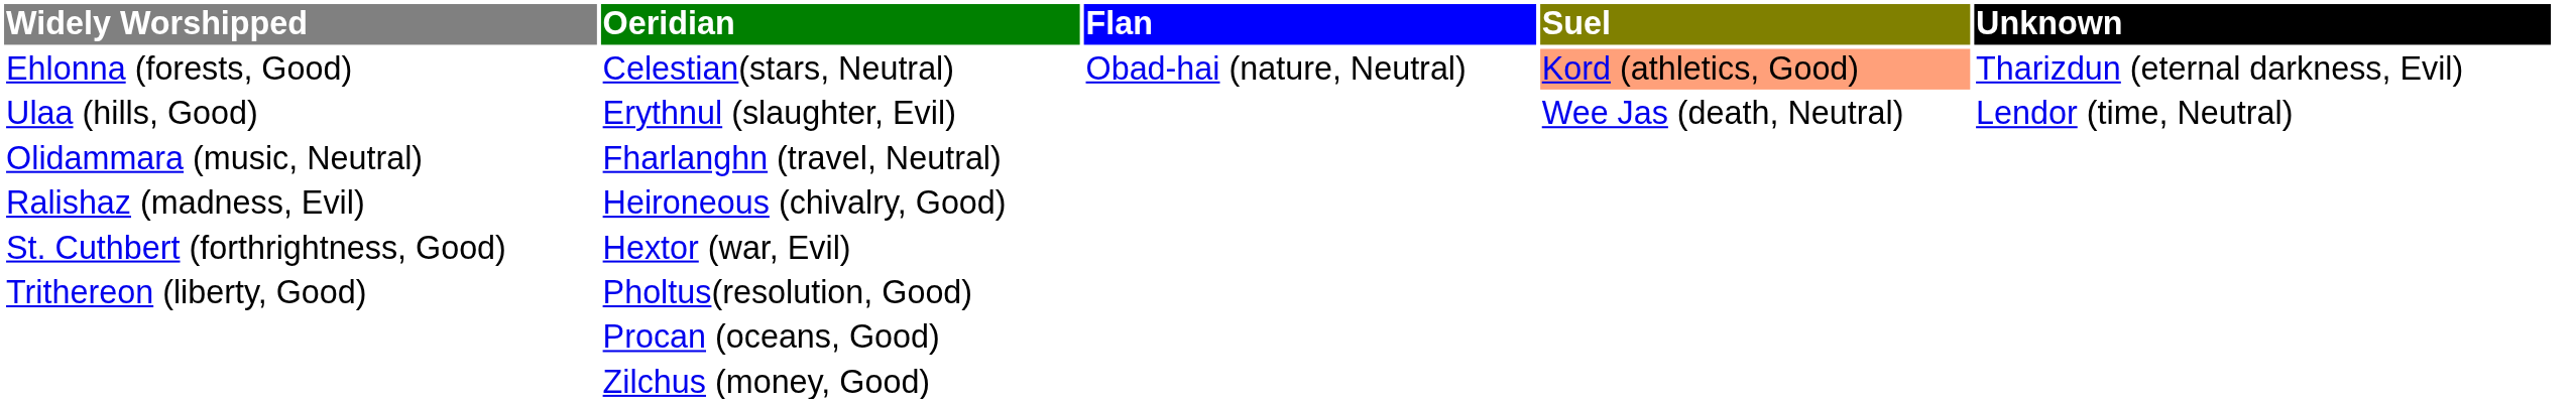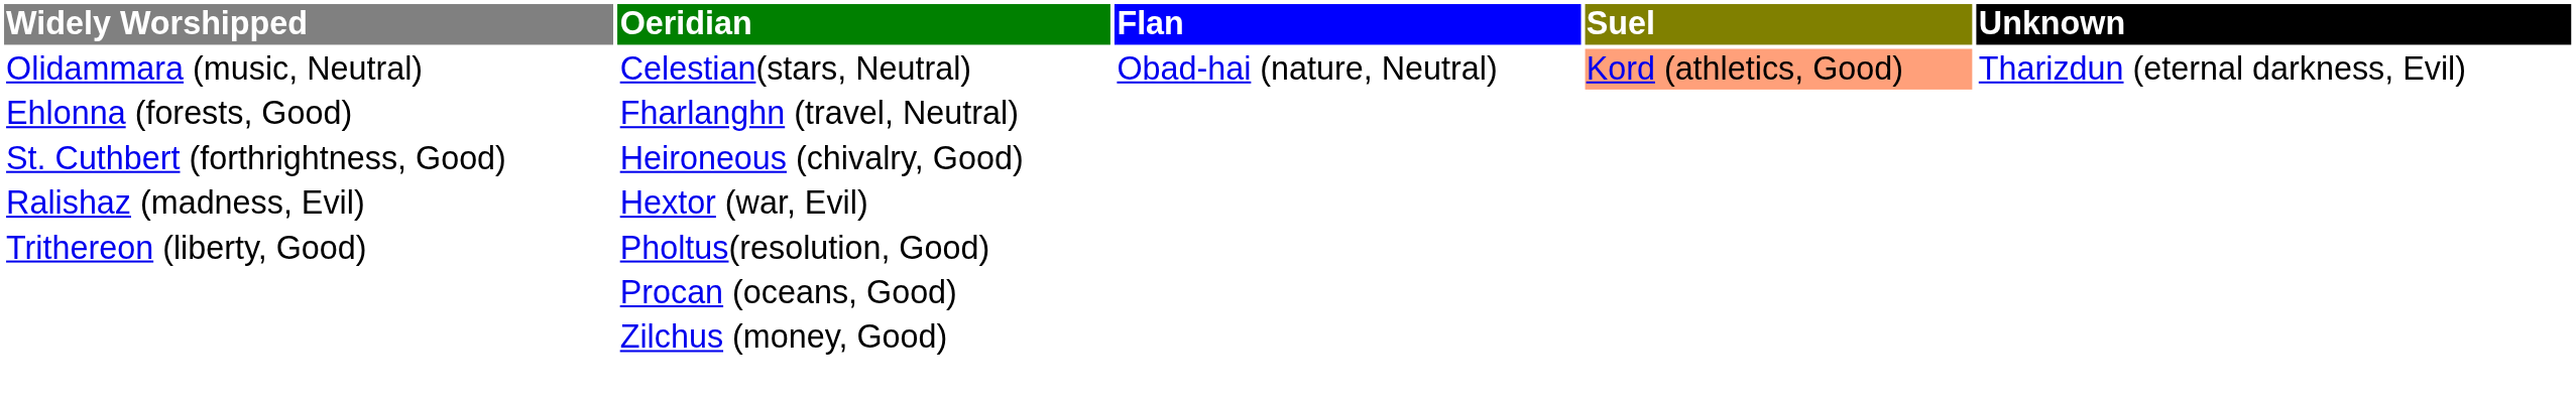Celestian(stars, Neutral) | Widely Worshipped: Ehlonna (forests, Good) -> Olidammara (music, Neutral)
- row: Ulaa (hills, Good) | Erythnul (slaughter, Evil) | Wee Jas (death, Neutral) | Lendor (time, Neutral)
Fharlanghn (travel, Neutral) | Widely Worshipped: Olidammara (music, Neutral) -> Ehlonna (forests, Good)
Heironeous (chivalry, Good) | Widely Worshipped: Ralishaz (madness, Evil) -> St. Cuthbert (forthrightness, Good)
Hextor (war, Evil) | Widely Worshipped: St. Cuthbert (forthrightness, Good) -> Ralishaz (madness, Evil)
